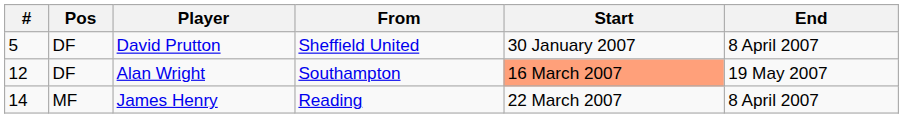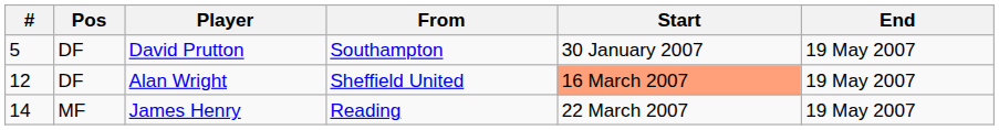David Prutton | From: Sheffield United -> Southampton
David Prutton | End: 8 April 2007 -> 19 May 2007
Alan Wright | From: Southampton -> Sheffield United
James Henry | End: 8 April 2007 -> 19 May 2007
